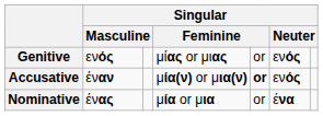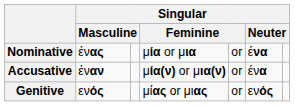rows swapped: Nominative <-> Genitive
Accusative | column 5: bold -> normal
Accusative | column 6: ενός -> ένα
